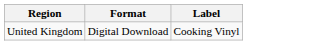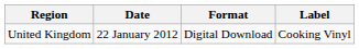+ column: Date | 22 January 2012
